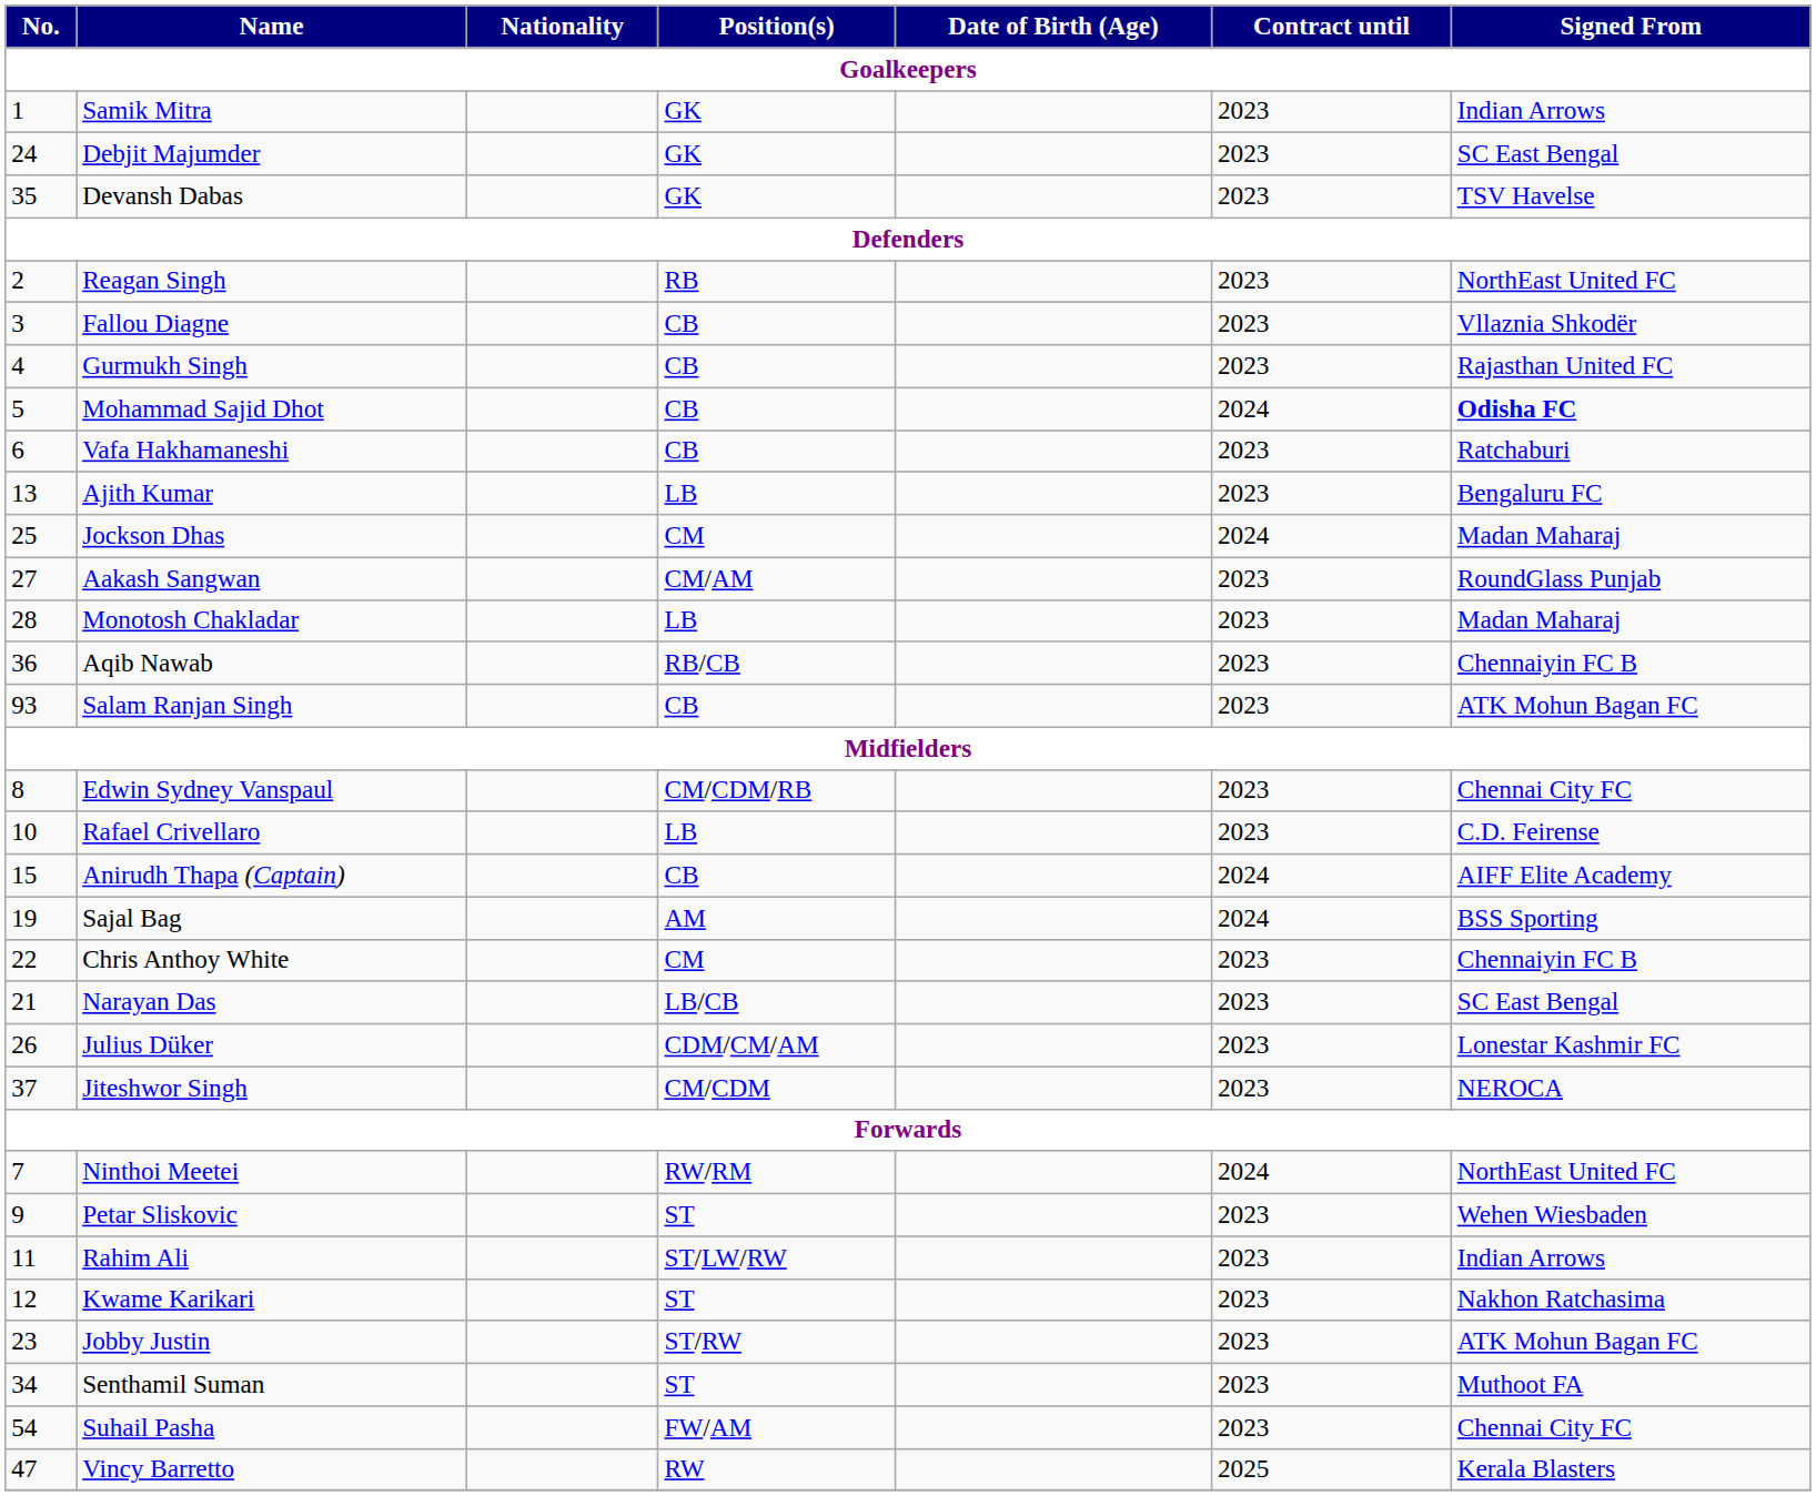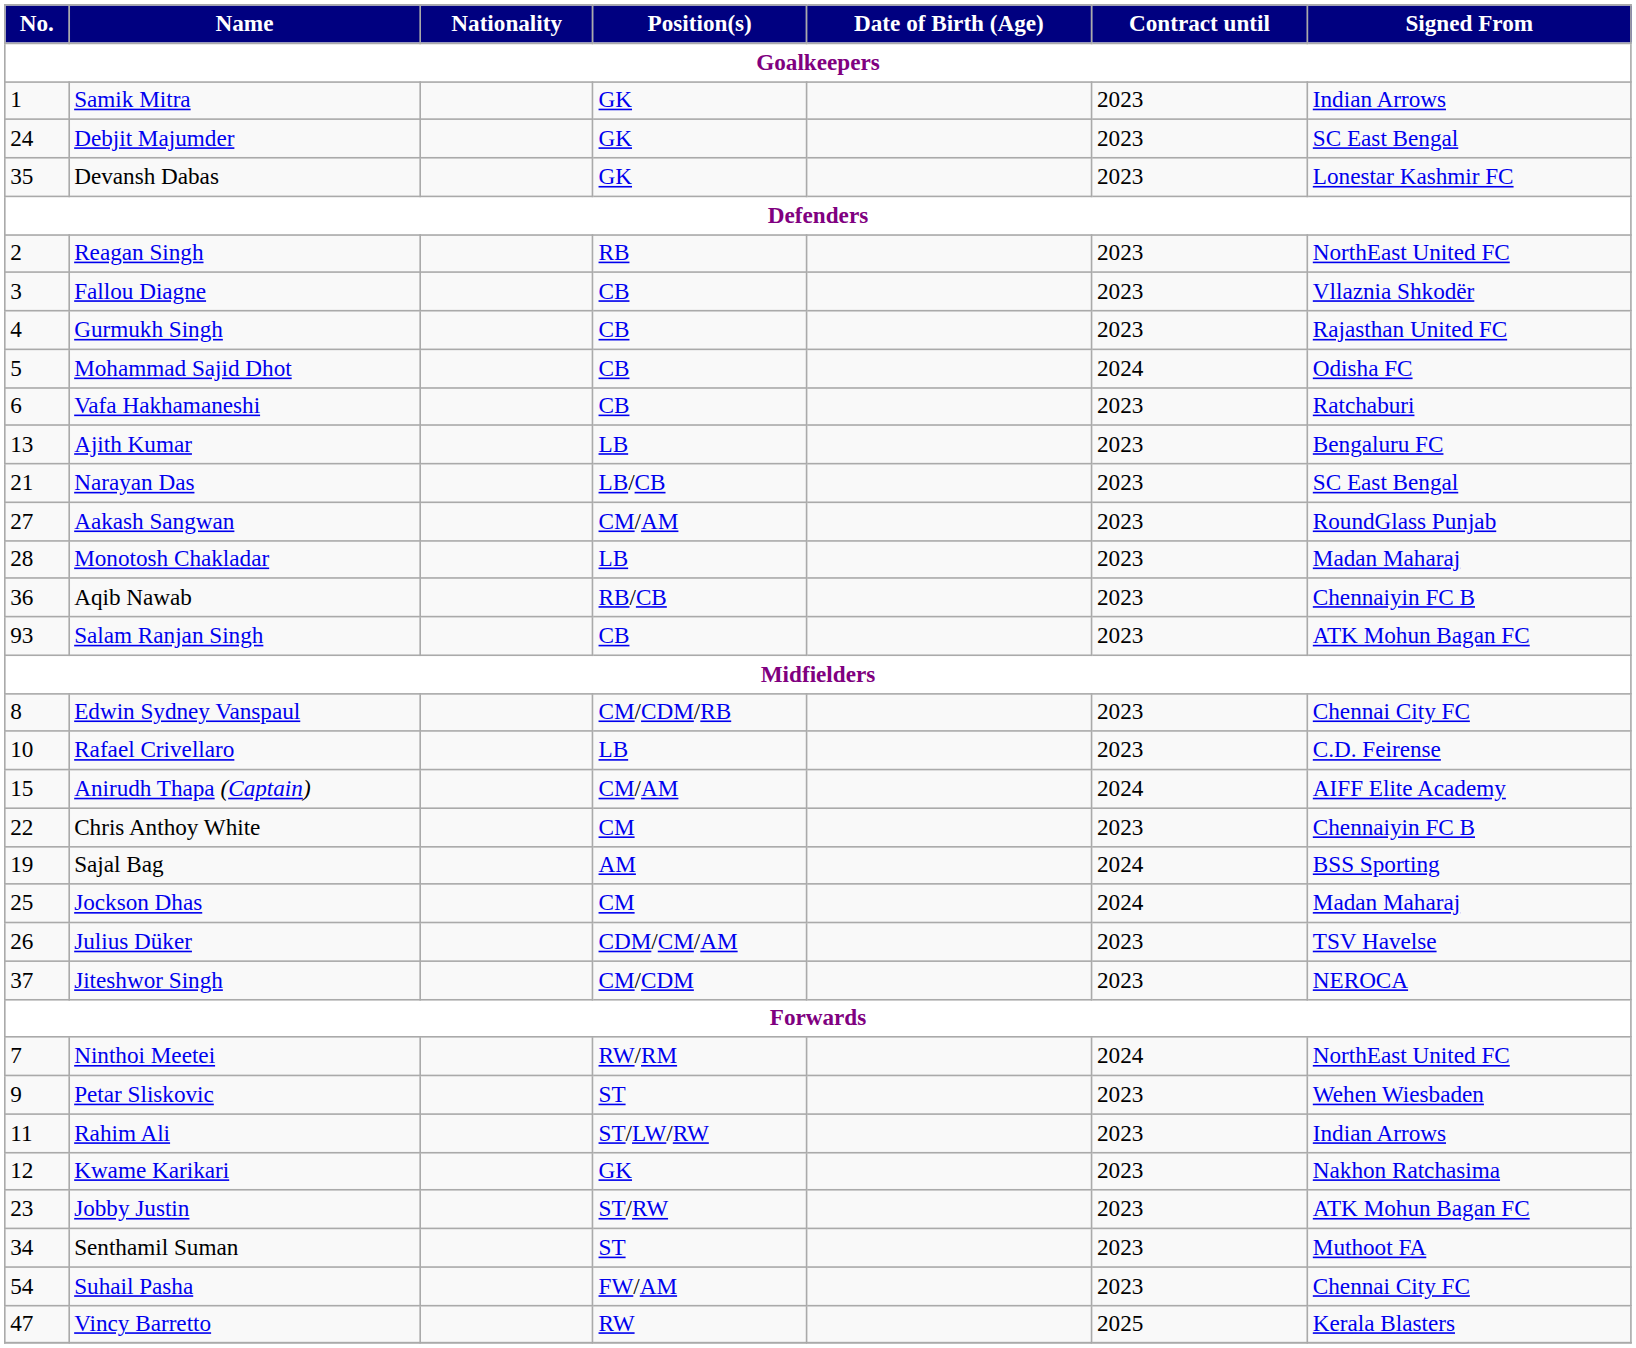Devansh Dabas | Signed From: TSV Havelse -> Lonestar Kashmir FC
Mohammad Sajid Dhot | Signed From: bold -> normal
rows swapped: Narayan Das <-> Jockson Dhas
Anirudh Thapa (Captain) | Position(s): CB -> CM/AM
rows swapped: Sajal Bag <-> Chris Anthoy White
Julius Düker | Signed From: Lonestar Kashmir FC -> TSV Havelse
Kwame Karikari | Position(s): ST -> GK
